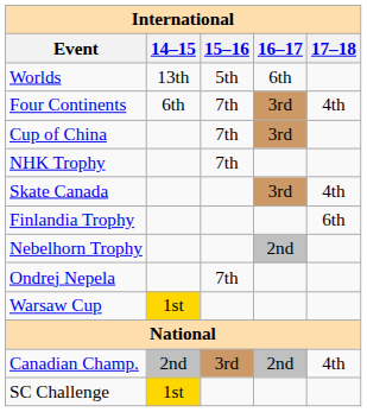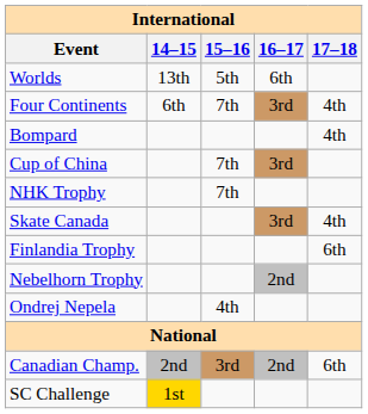+ row: Bompard | 4th
Ondrej Nepela | 15–16: 7th -> 4th
- row: Warsaw Cup | 1st
Canadian Champ. | 17–18: 4th -> 6th
